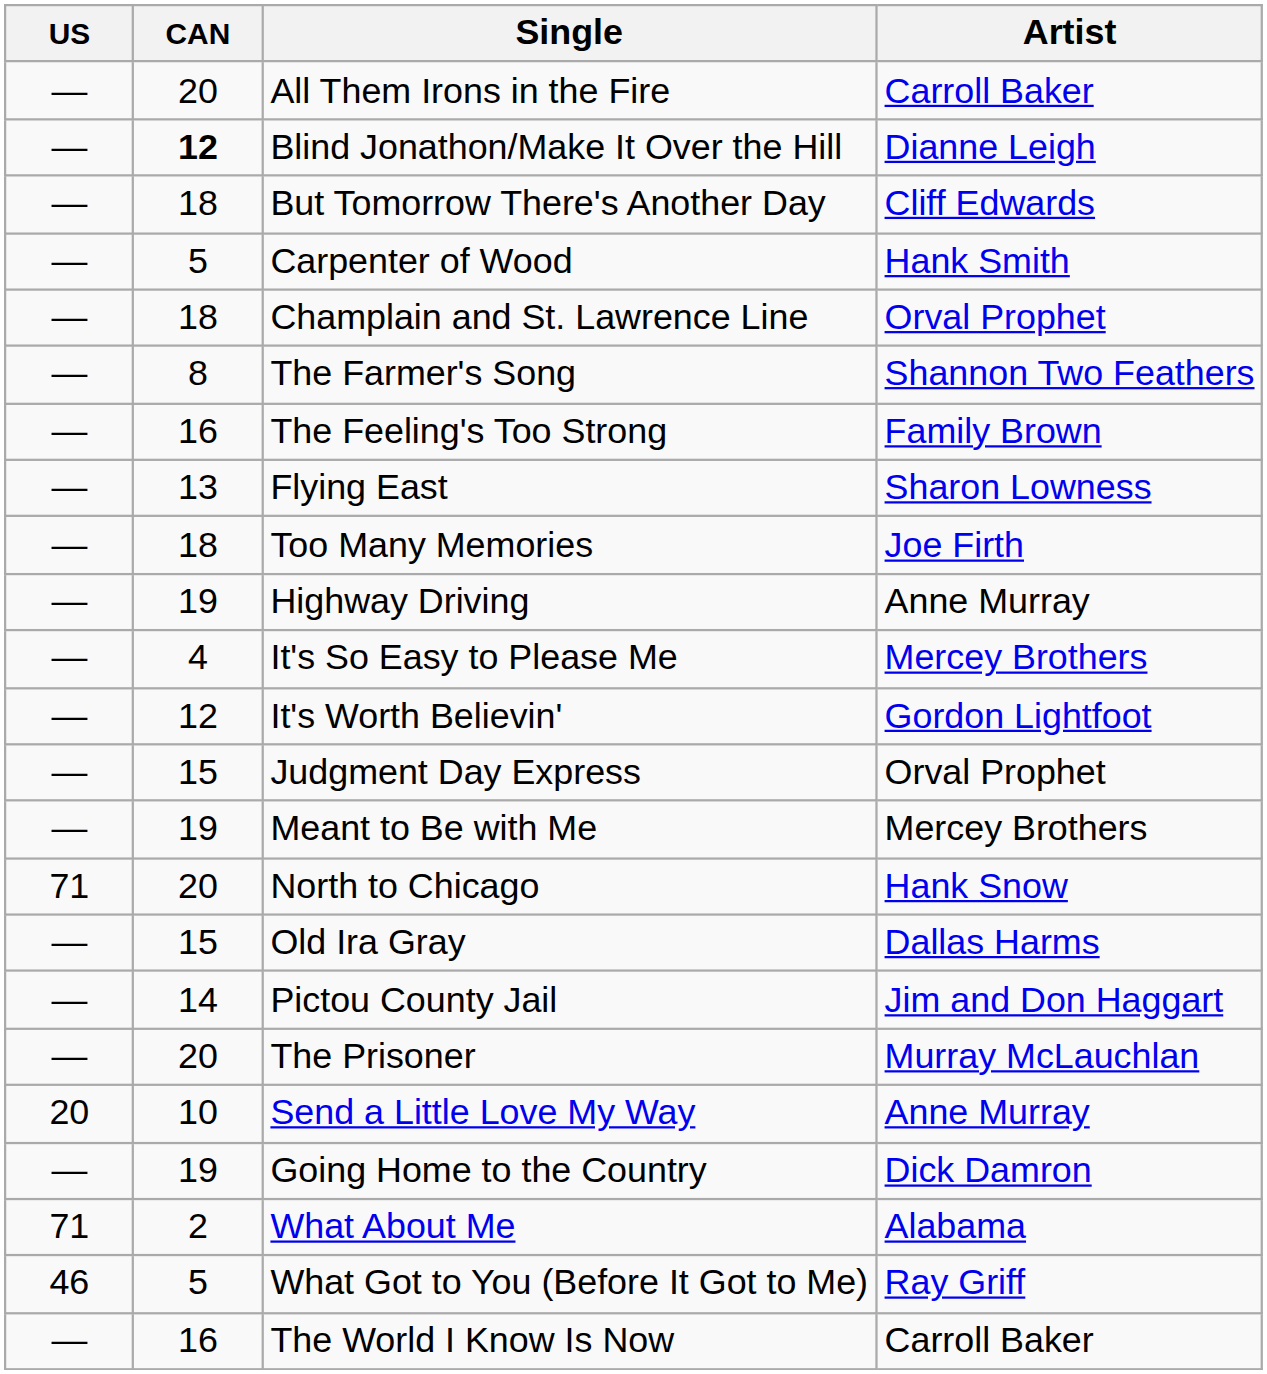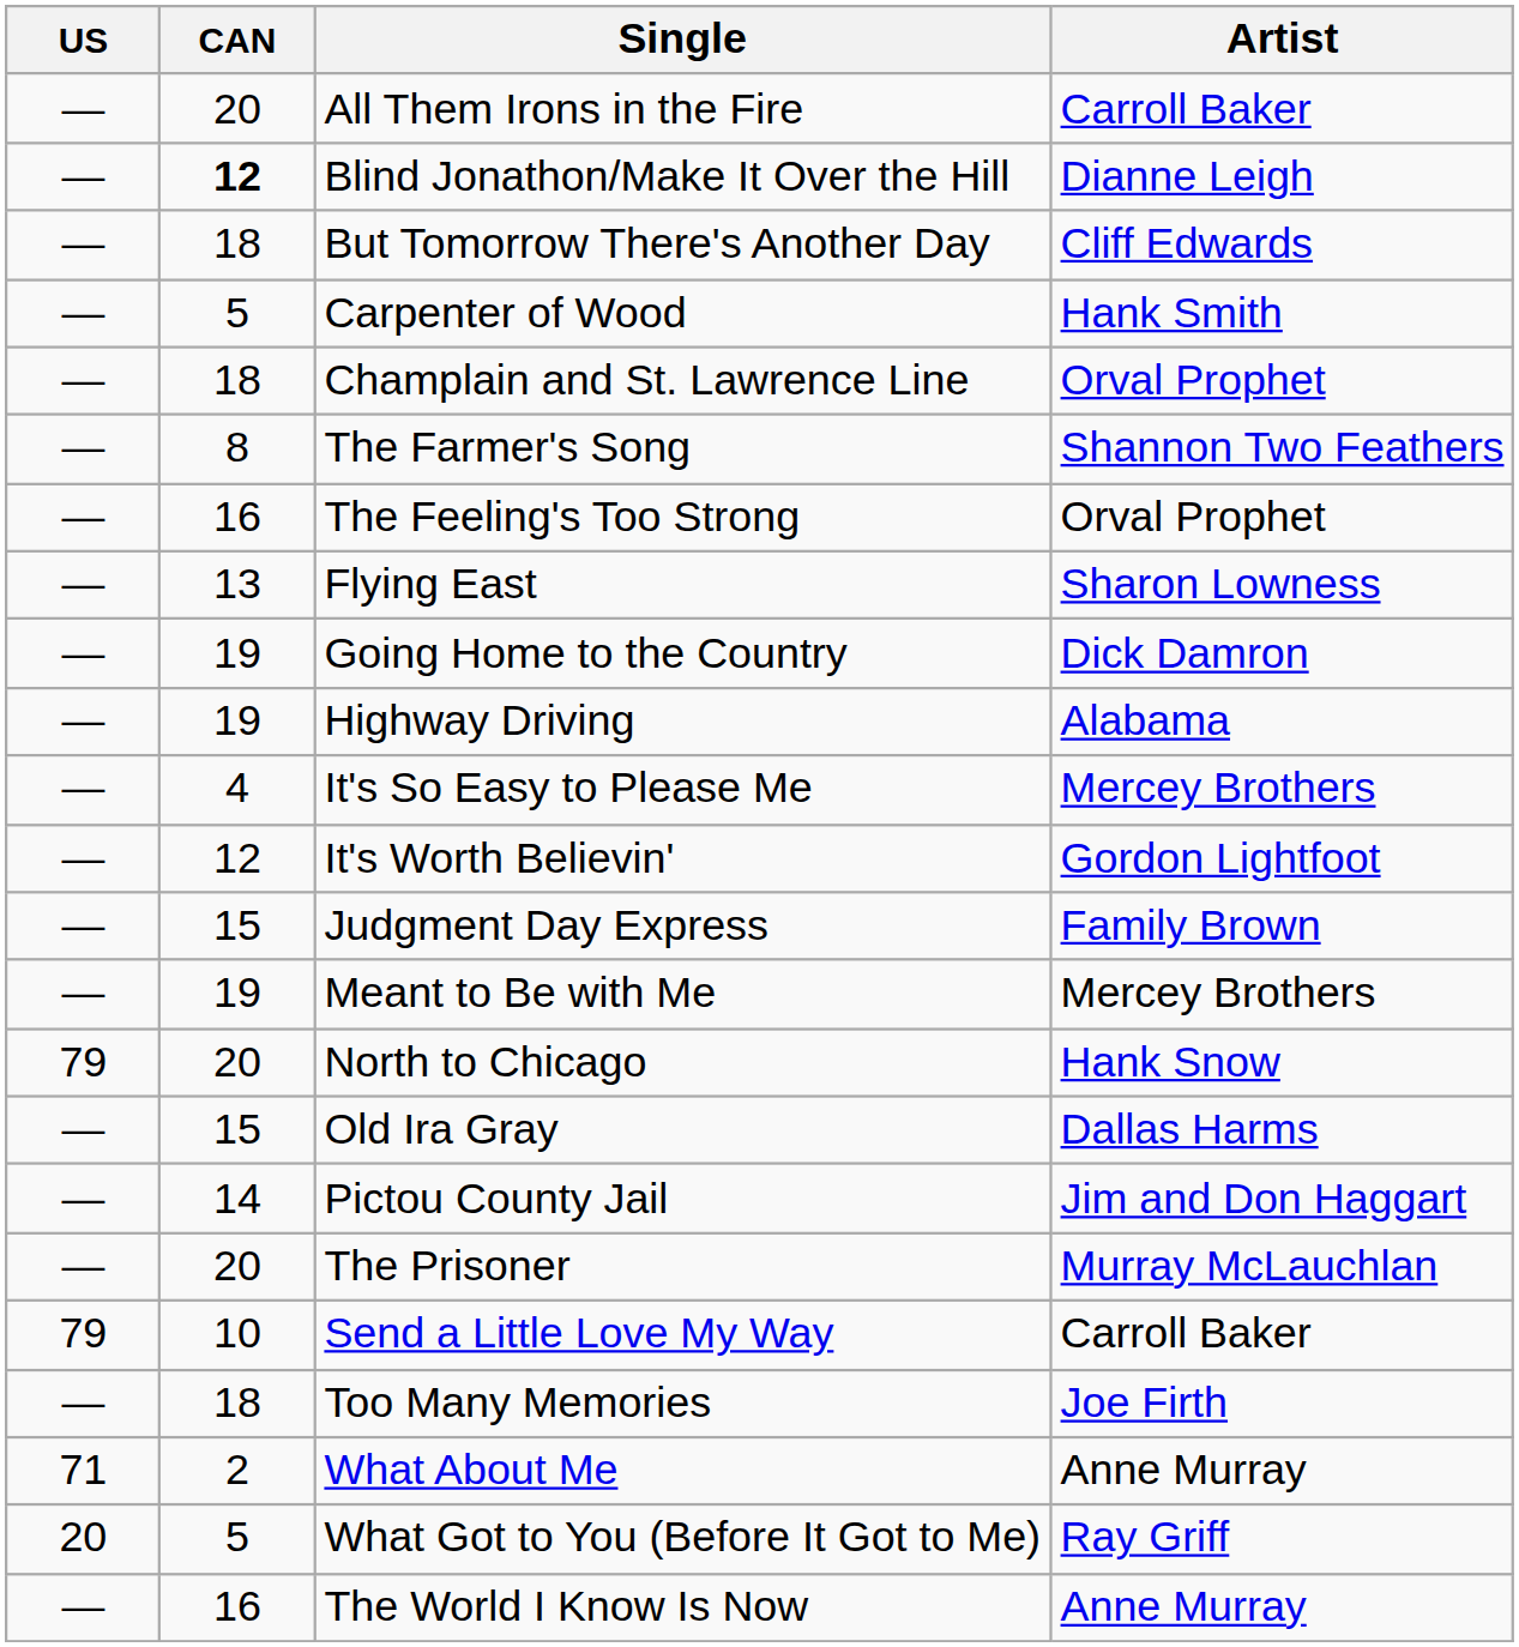The Feeling's Too Strong | Artist: Family Brown -> Orval Prophet
rows swapped: Going Home to the Country <-> Too Many Memories
Highway Driving | Artist: Anne Murray -> Alabama
Judgment Day Express | Artist: Orval Prophet -> Family Brown
North to Chicago | US: 71 -> 79
Send a Little Love My Way | US: 20 -> 79
Send a Little Love My Way | Artist: Anne Murray -> Carroll Baker
What About Me | Artist: Alabama -> Anne Murray
What Got to You (Before It Got to Me) | US: 46 -> 20
The World I Know Is Now | Artist: Carroll Baker -> Anne Murray
